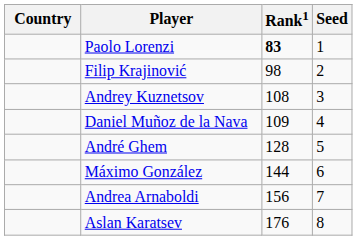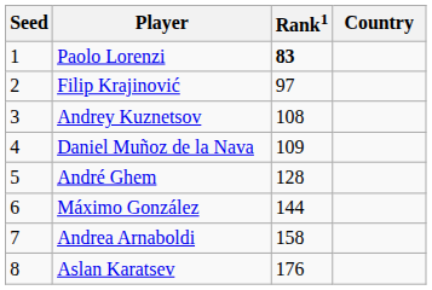columns swapped: Country <-> Seed
Filip Krajinović | Rank1: 98 -> 97
Andrea Arnaboldi | Rank1: 156 -> 158
